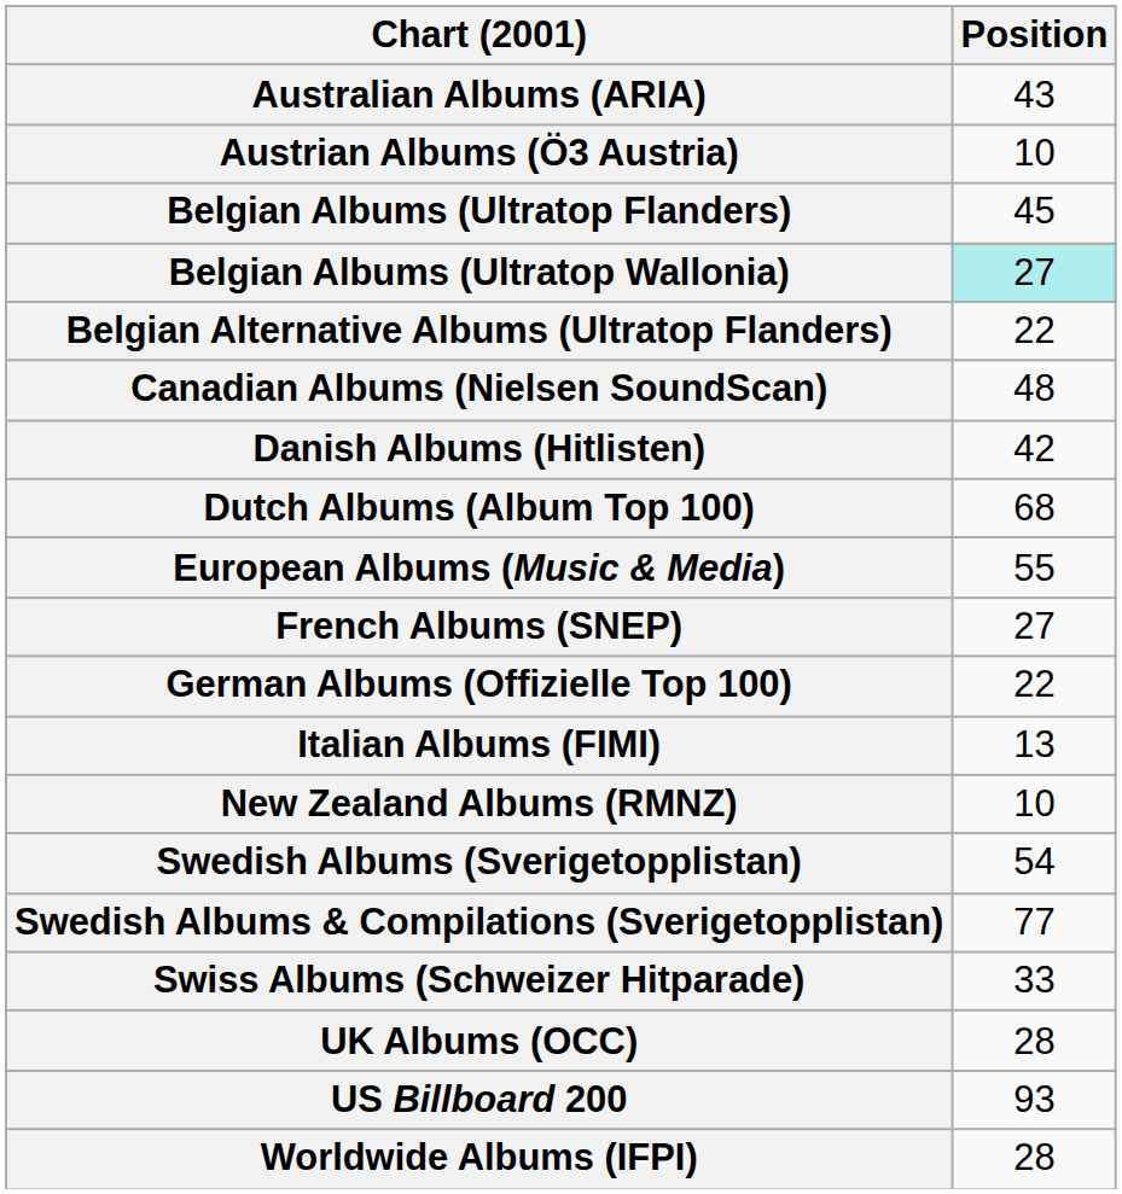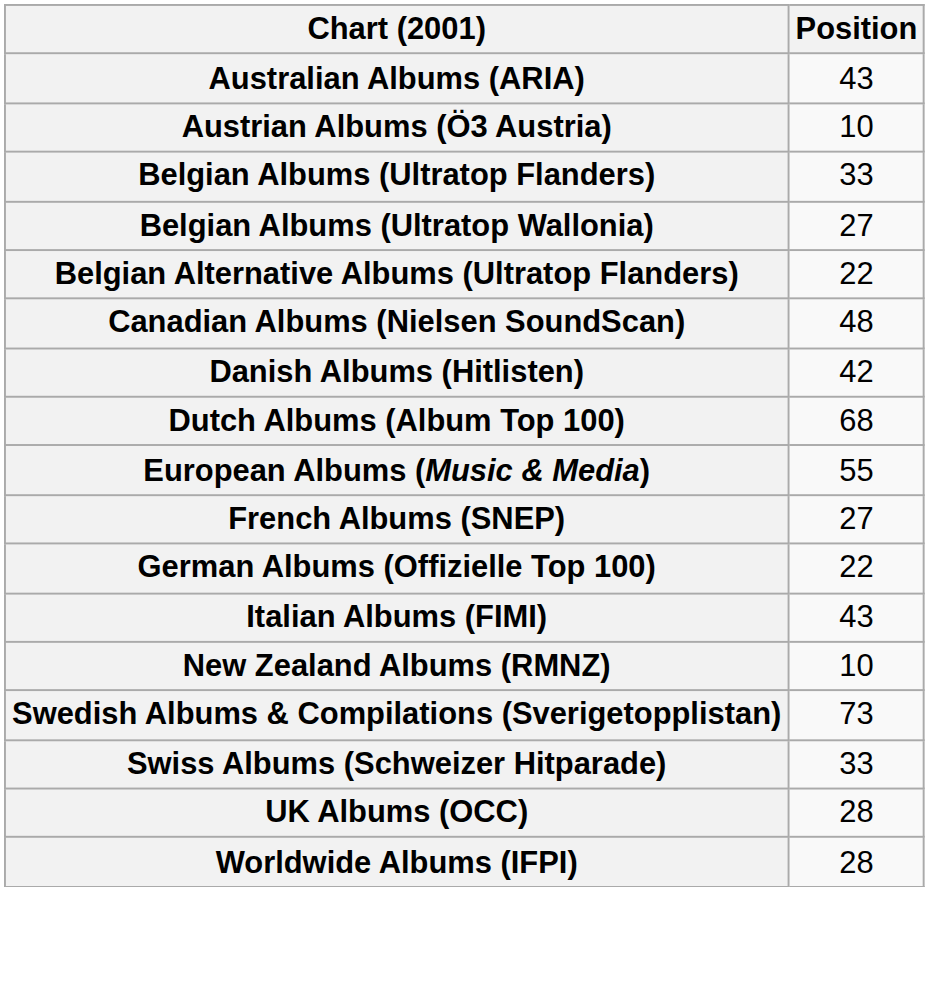Belgian Albums (Ultratop Flanders) | Position: 45 -> 33
Belgian Albums (Ultratop Wallonia) | Position: paleturquoise background -> no background
Italian Albums (FIMI) | Position: 13 -> 43
- row: Swedish Albums (Sverigetopplistan) | 54
Swedish Albums & Compilations (Sverigetopplistan) | Position: 77 -> 73
- row: US Billboard 200 | 93
